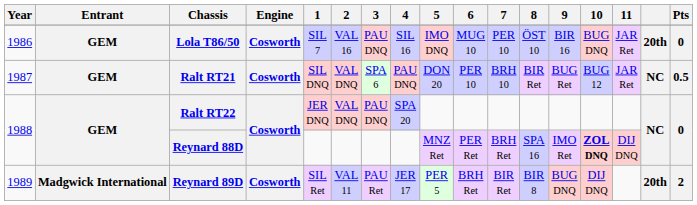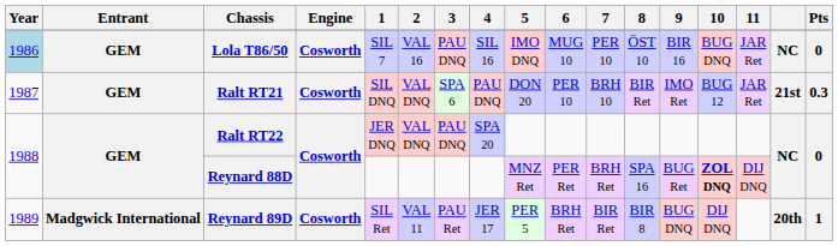Lola T86/50 | Year: no background -> lightblue background
Lola T86/50 | column 16: 20th -> NC
Ralt RT21 | 9: BUG Ret -> IMO Ret
Ralt RT21 | column 16: NC -> 21st
Ralt RT21 | Pts: 0.5 -> 0.3
Reynard 88D | 9: IMO Ret -> BUG Ret
Reynard 89D | Pts: 2 -> 1
